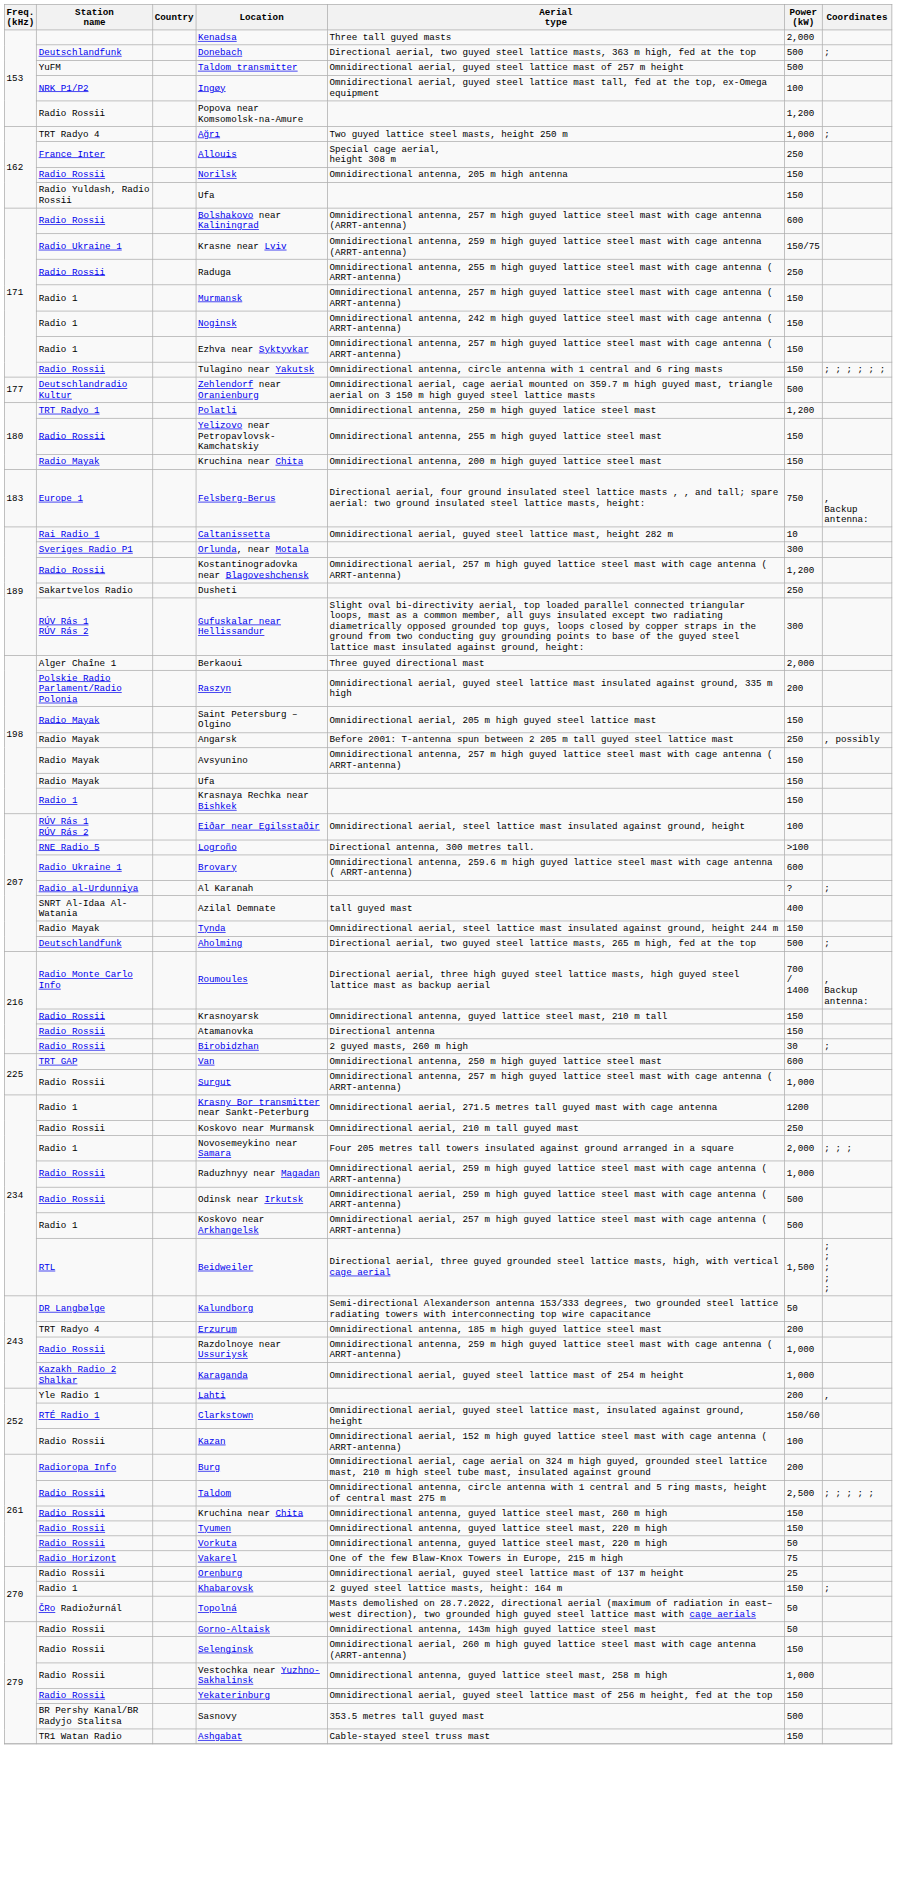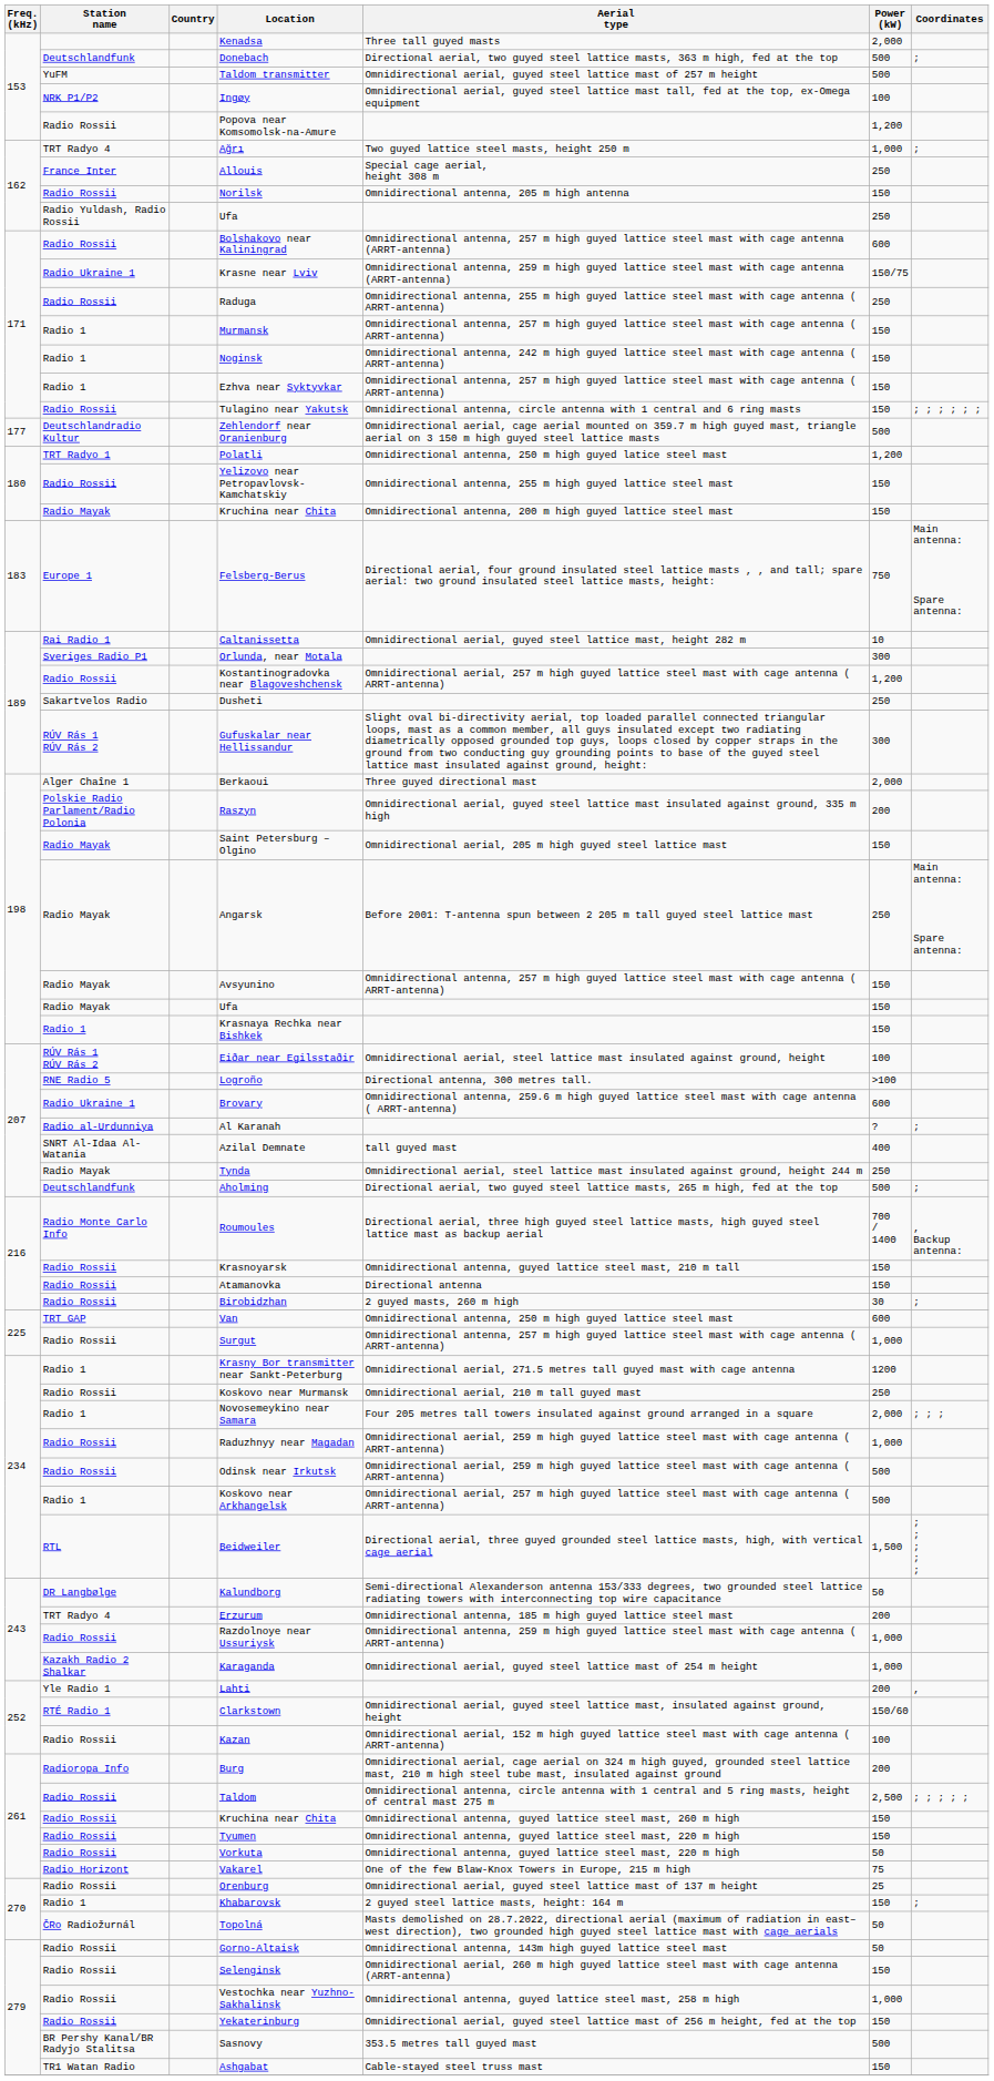Radio Yuldash, Radio Rossii / Ufa | Power (kW): 150 -> 250
Felsberg-Berus | Coordinates: , Backup antenna: -> Main antenna: Spare antenna:
Angarsk | Coordinates: , possibly -> Main antenna: Spare antenna:
Tynda | Power (kW): 150 -> 250
